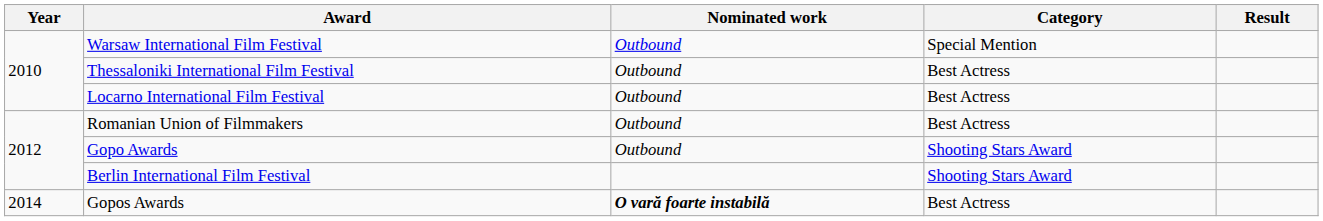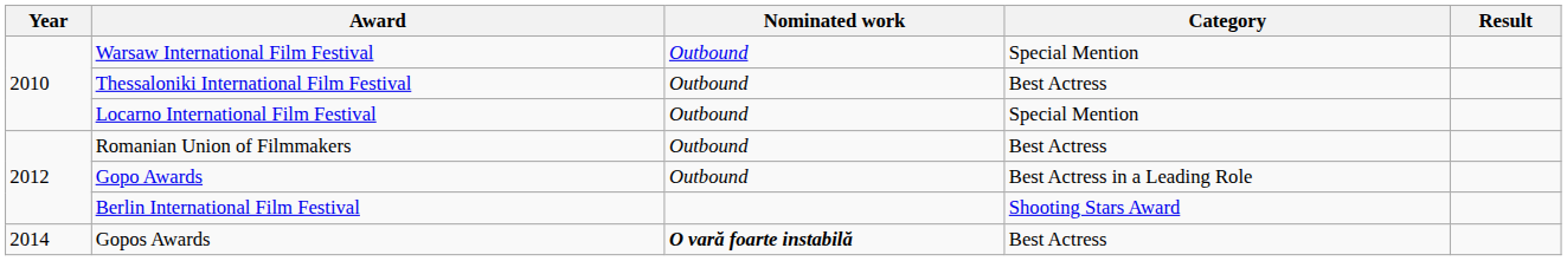Locarno International Film Festival | Category: Best Actress -> Special Mention
Gopo Awards | Category: Shooting Stars Award -> Best Actress in a Leading Role
